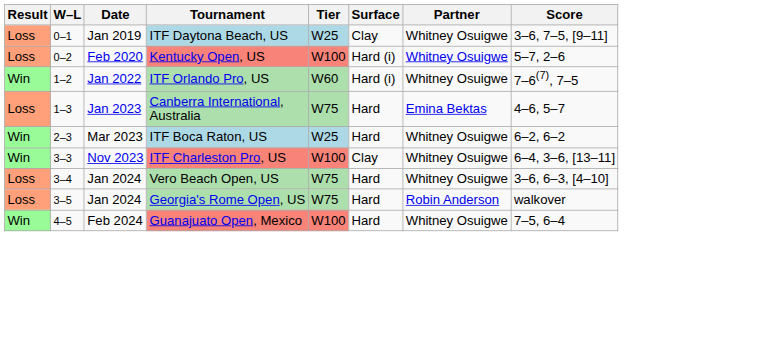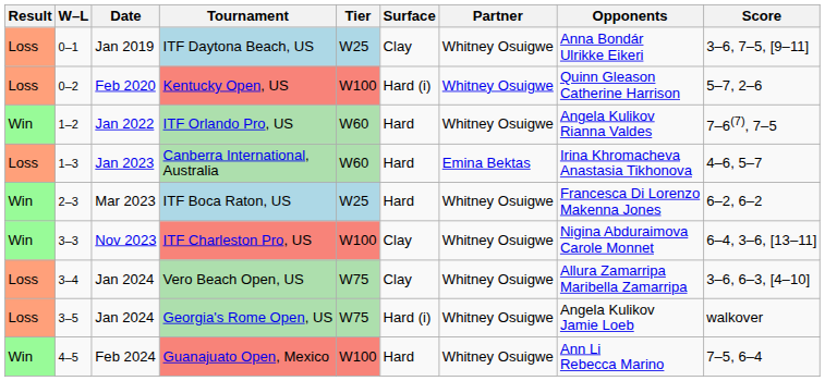+ column: Opponents | Anna Bondár Ulrikke Eikeri | Quinn Gleason Catherine Harrison | Angela Kulikov Rianna Valdes | Irina Khromacheva Anastasia Tikhonova | Francesca Di Lorenzo Makenna Jones | Nigina Abduraimova Carole Monnet | Allura Zamarripa Maribella Zamarripa | Angela Kulikov Jamie Loeb | Ann Li Rebecca Marino
ITF Orlando Pro, US | Surface: Hard (i) -> Hard
Canberra International, Australia | Tier: W75 -> W60
Vero Beach Open, US | Surface: Hard -> Clay
Georgia's Rome Open, US | Surface: Hard -> Hard (i)
Georgia's Rome Open, US | Partner: Robin Anderson -> Whitney Osuigwe
